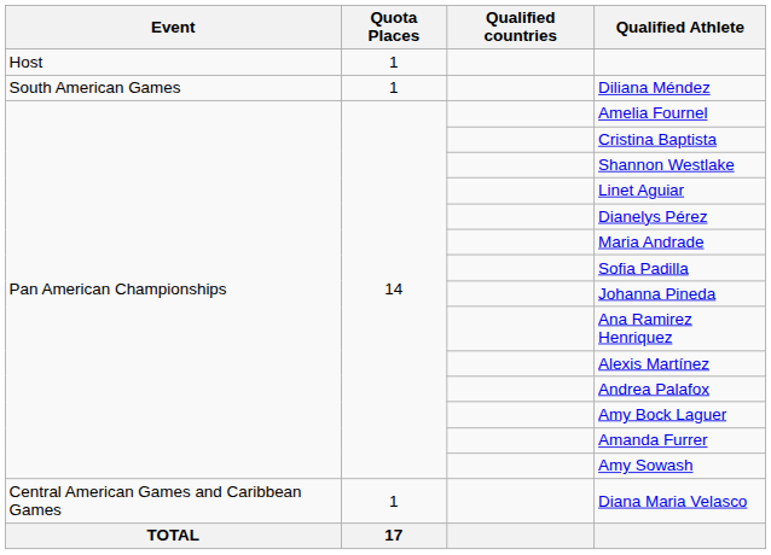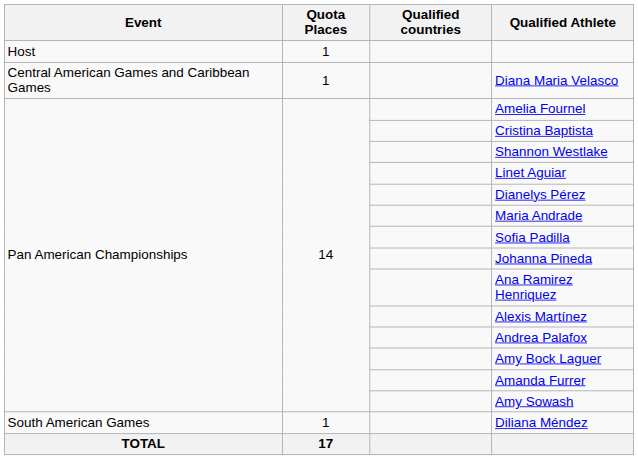rows swapped: Diliana Méndez <-> Diana Maria Velasco
